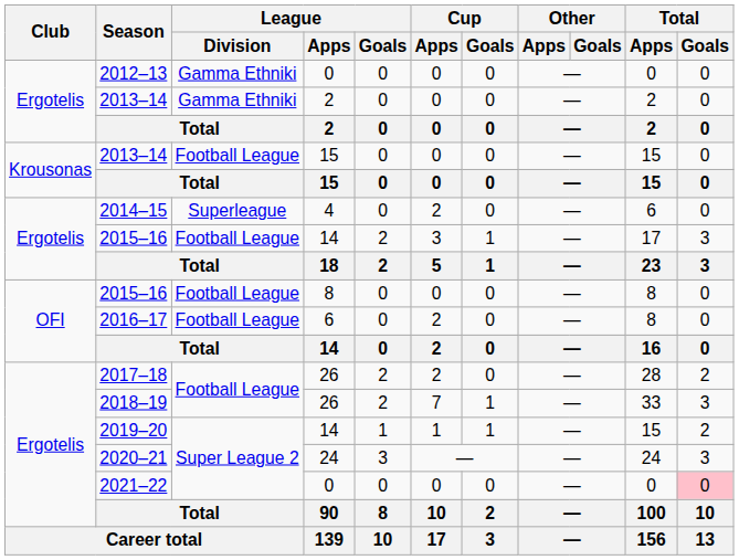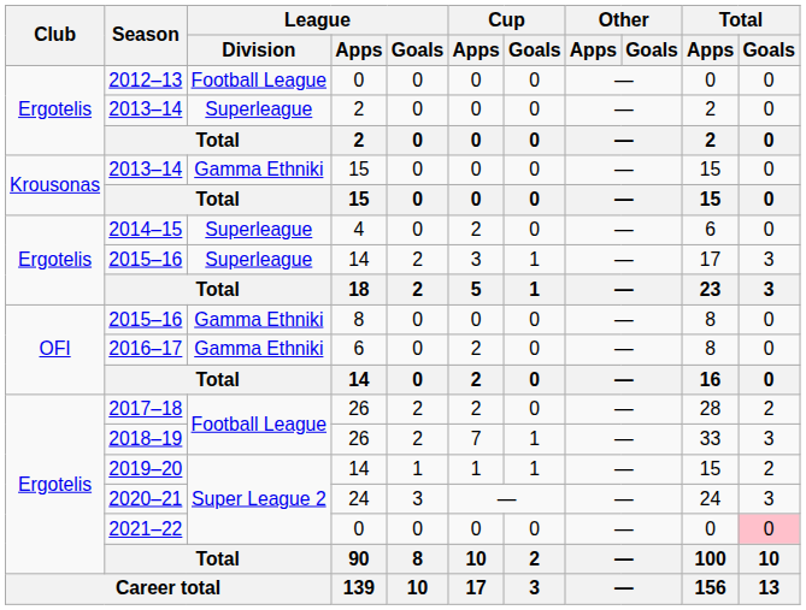2012–13 | League / Division: Gamma Ethniki -> Football League
2013–14 / 2 | League / Division: Gamma Ethniki -> Superleague
2013–14 / 15 | League / Division: Football League -> Gamma Ethniki
2015–16 / 14 | League / Division: Football League -> Superleague
2015–16 / 8 | League / Division: Football League -> Gamma Ethniki
2016–17 | League / Division: Football League -> Gamma Ethniki
